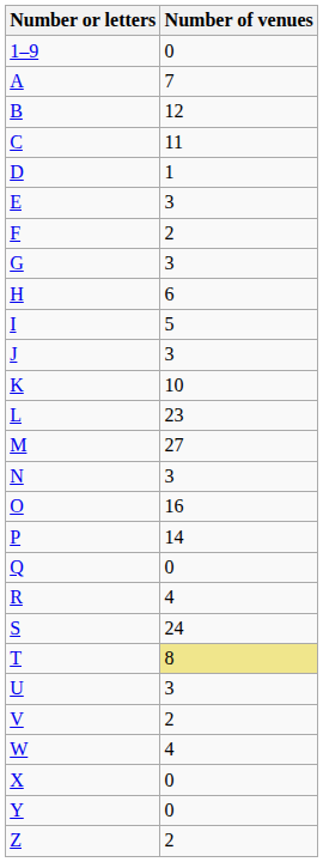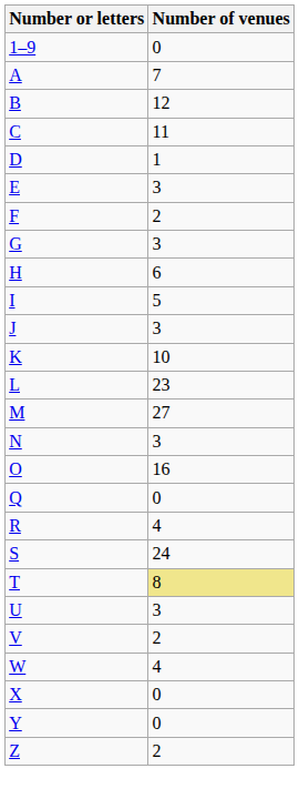- row: P | 14
